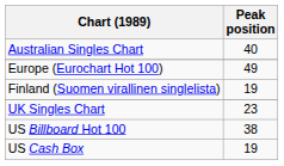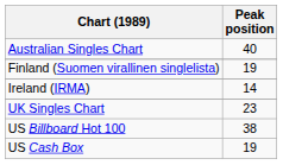- row: Europe (Eurochart Hot 100) | 49
+ row: Ireland (IRMA) | 14
